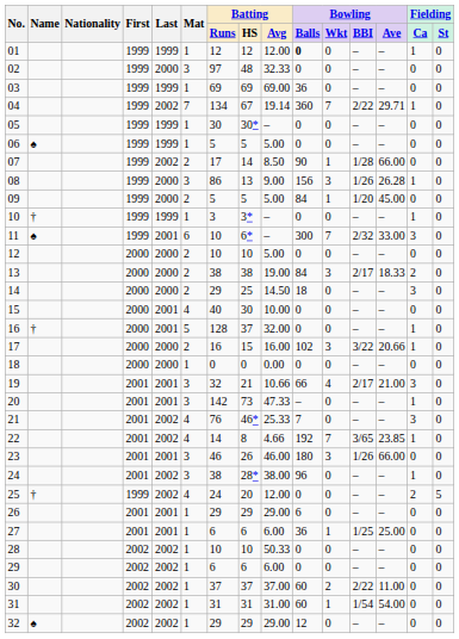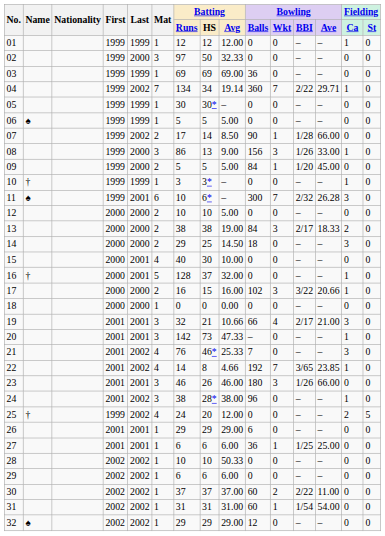01 | Bowling / Balls: bold -> normal
02 | Batting / HS: 48 -> 50
04 | Batting / HS: 67 -> 34
08 | Bowling / Ave: 26.28 -> 33.00
11 | Bowling / Ave: 33.00 -> 26.28
